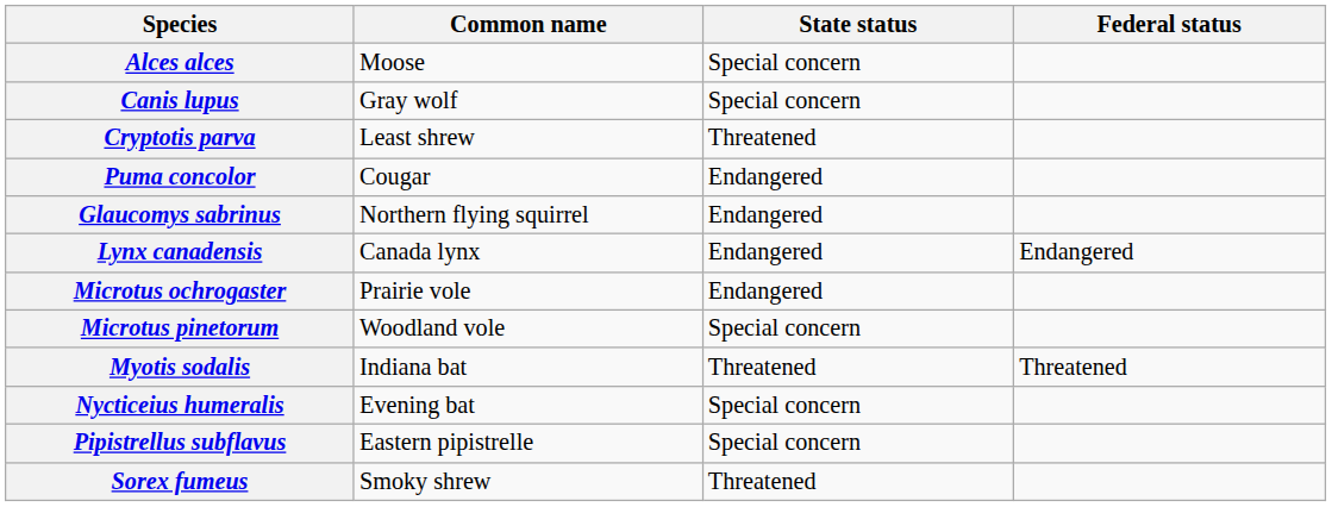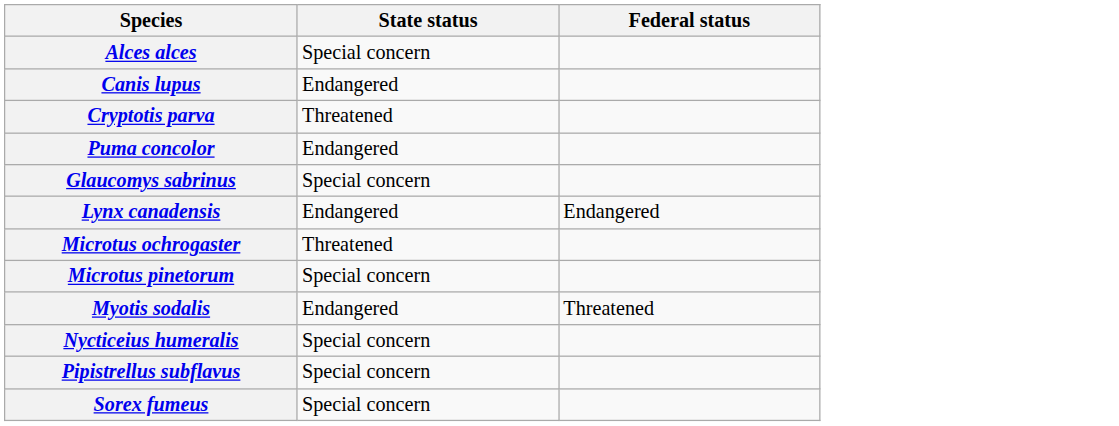- column: Common name | Moose | Gray wolf | Least shrew | Cougar | Northern flying squirrel | Canada lynx | Prairie vole | Woodland vole | Indiana bat | Evening bat | Eastern pipistrelle | Smoky shrew
Canis lupus | State status: Special concern -> Endangered
Glaucomys sabrinus | State status: Endangered -> Special concern
Microtus ochrogaster | State status: Endangered -> Threatened
Myotis sodalis | State status: Threatened -> Endangered
Sorex fumeus | State status: Threatened -> Special concern
